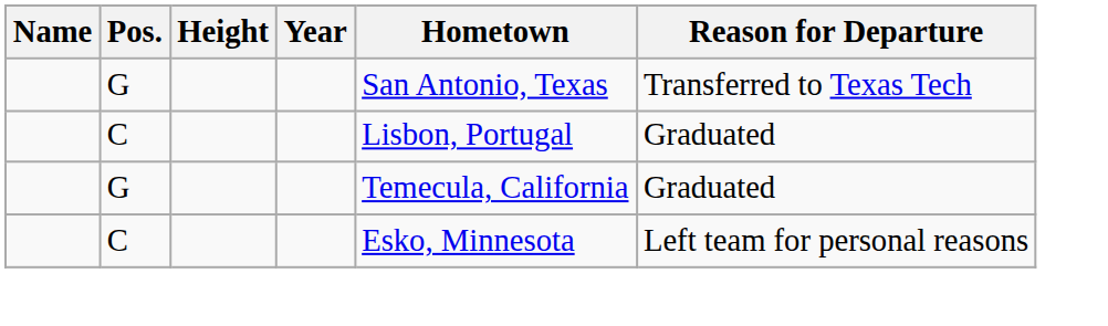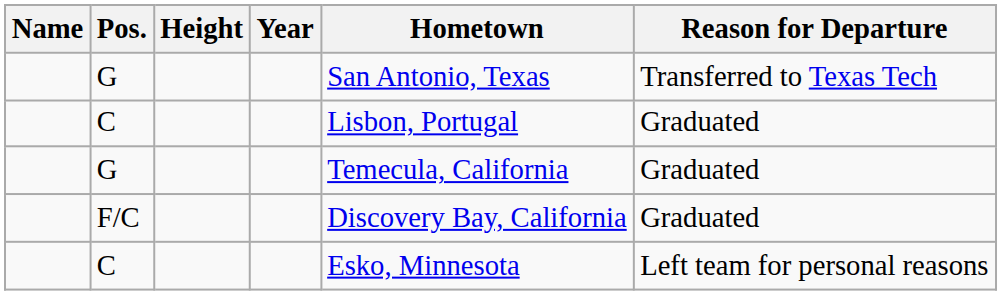+ row: F/C | Discovery Bay, California | Graduated
